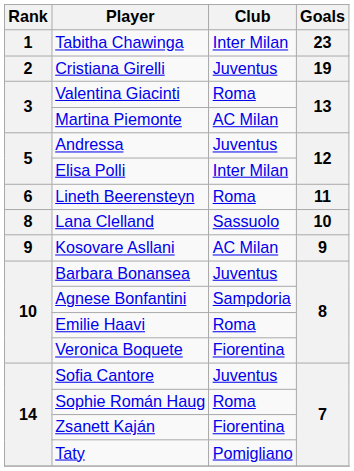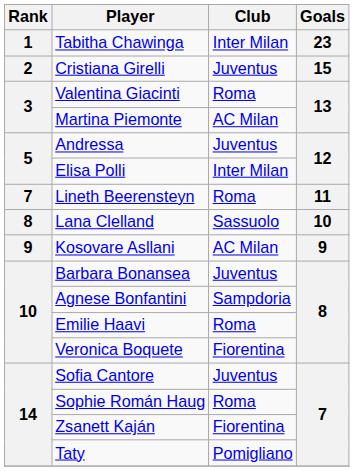Cristiana Girelli | Goals: 19 -> 15
Lineth Beerensteyn | Rank: 6 -> 7
